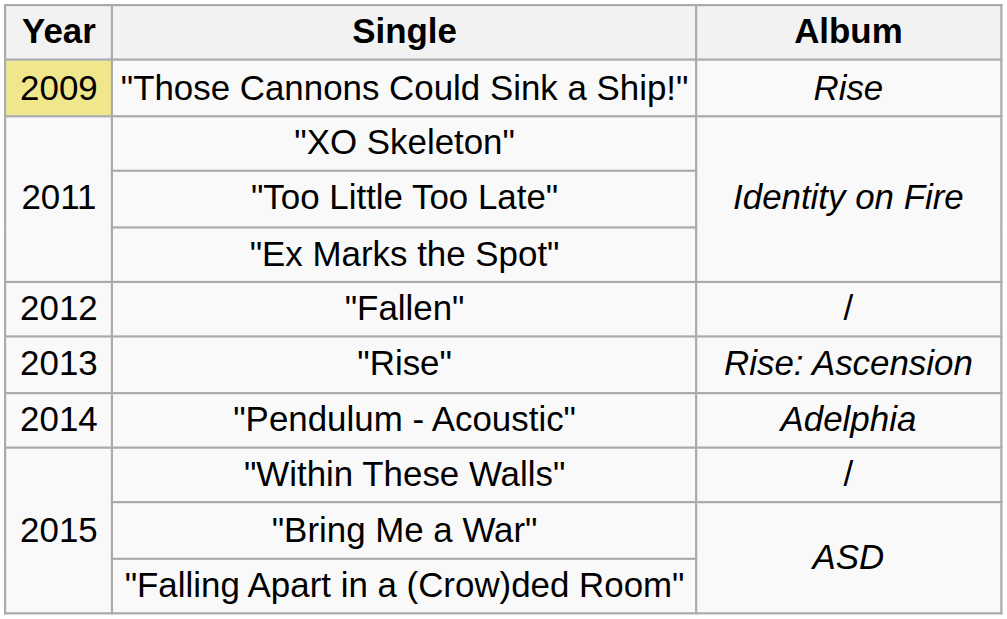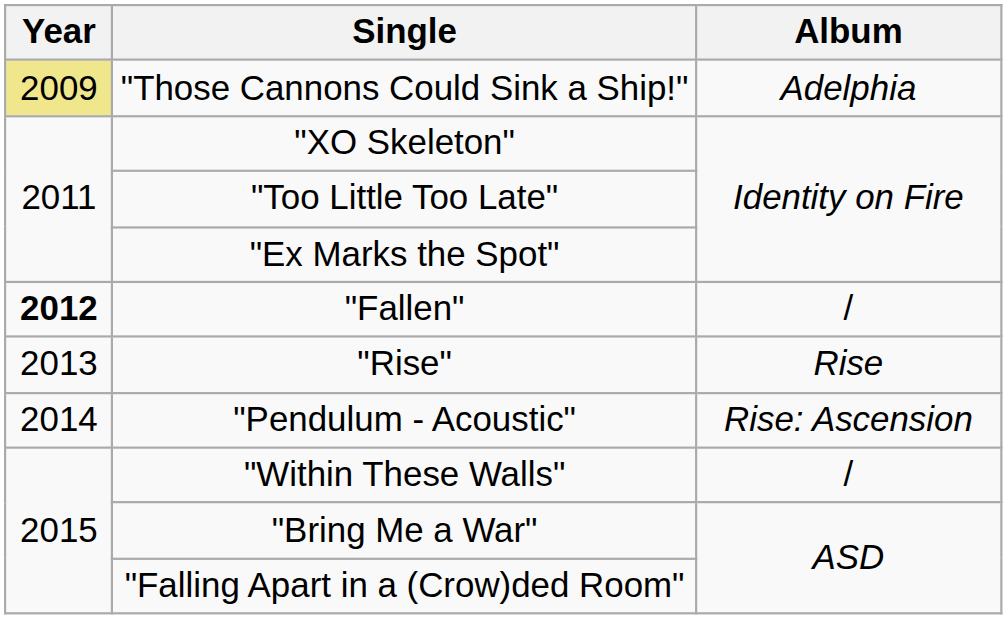"Those Cannons Could Sink a Ship!" | Album: Rise -> Adelphia
"Fallen" | Year: normal -> bold
"Rise" | Album: Rise: Ascension -> Rise
"Pendulum - Acoustic" | Album: Adelphia -> Rise: Ascension
